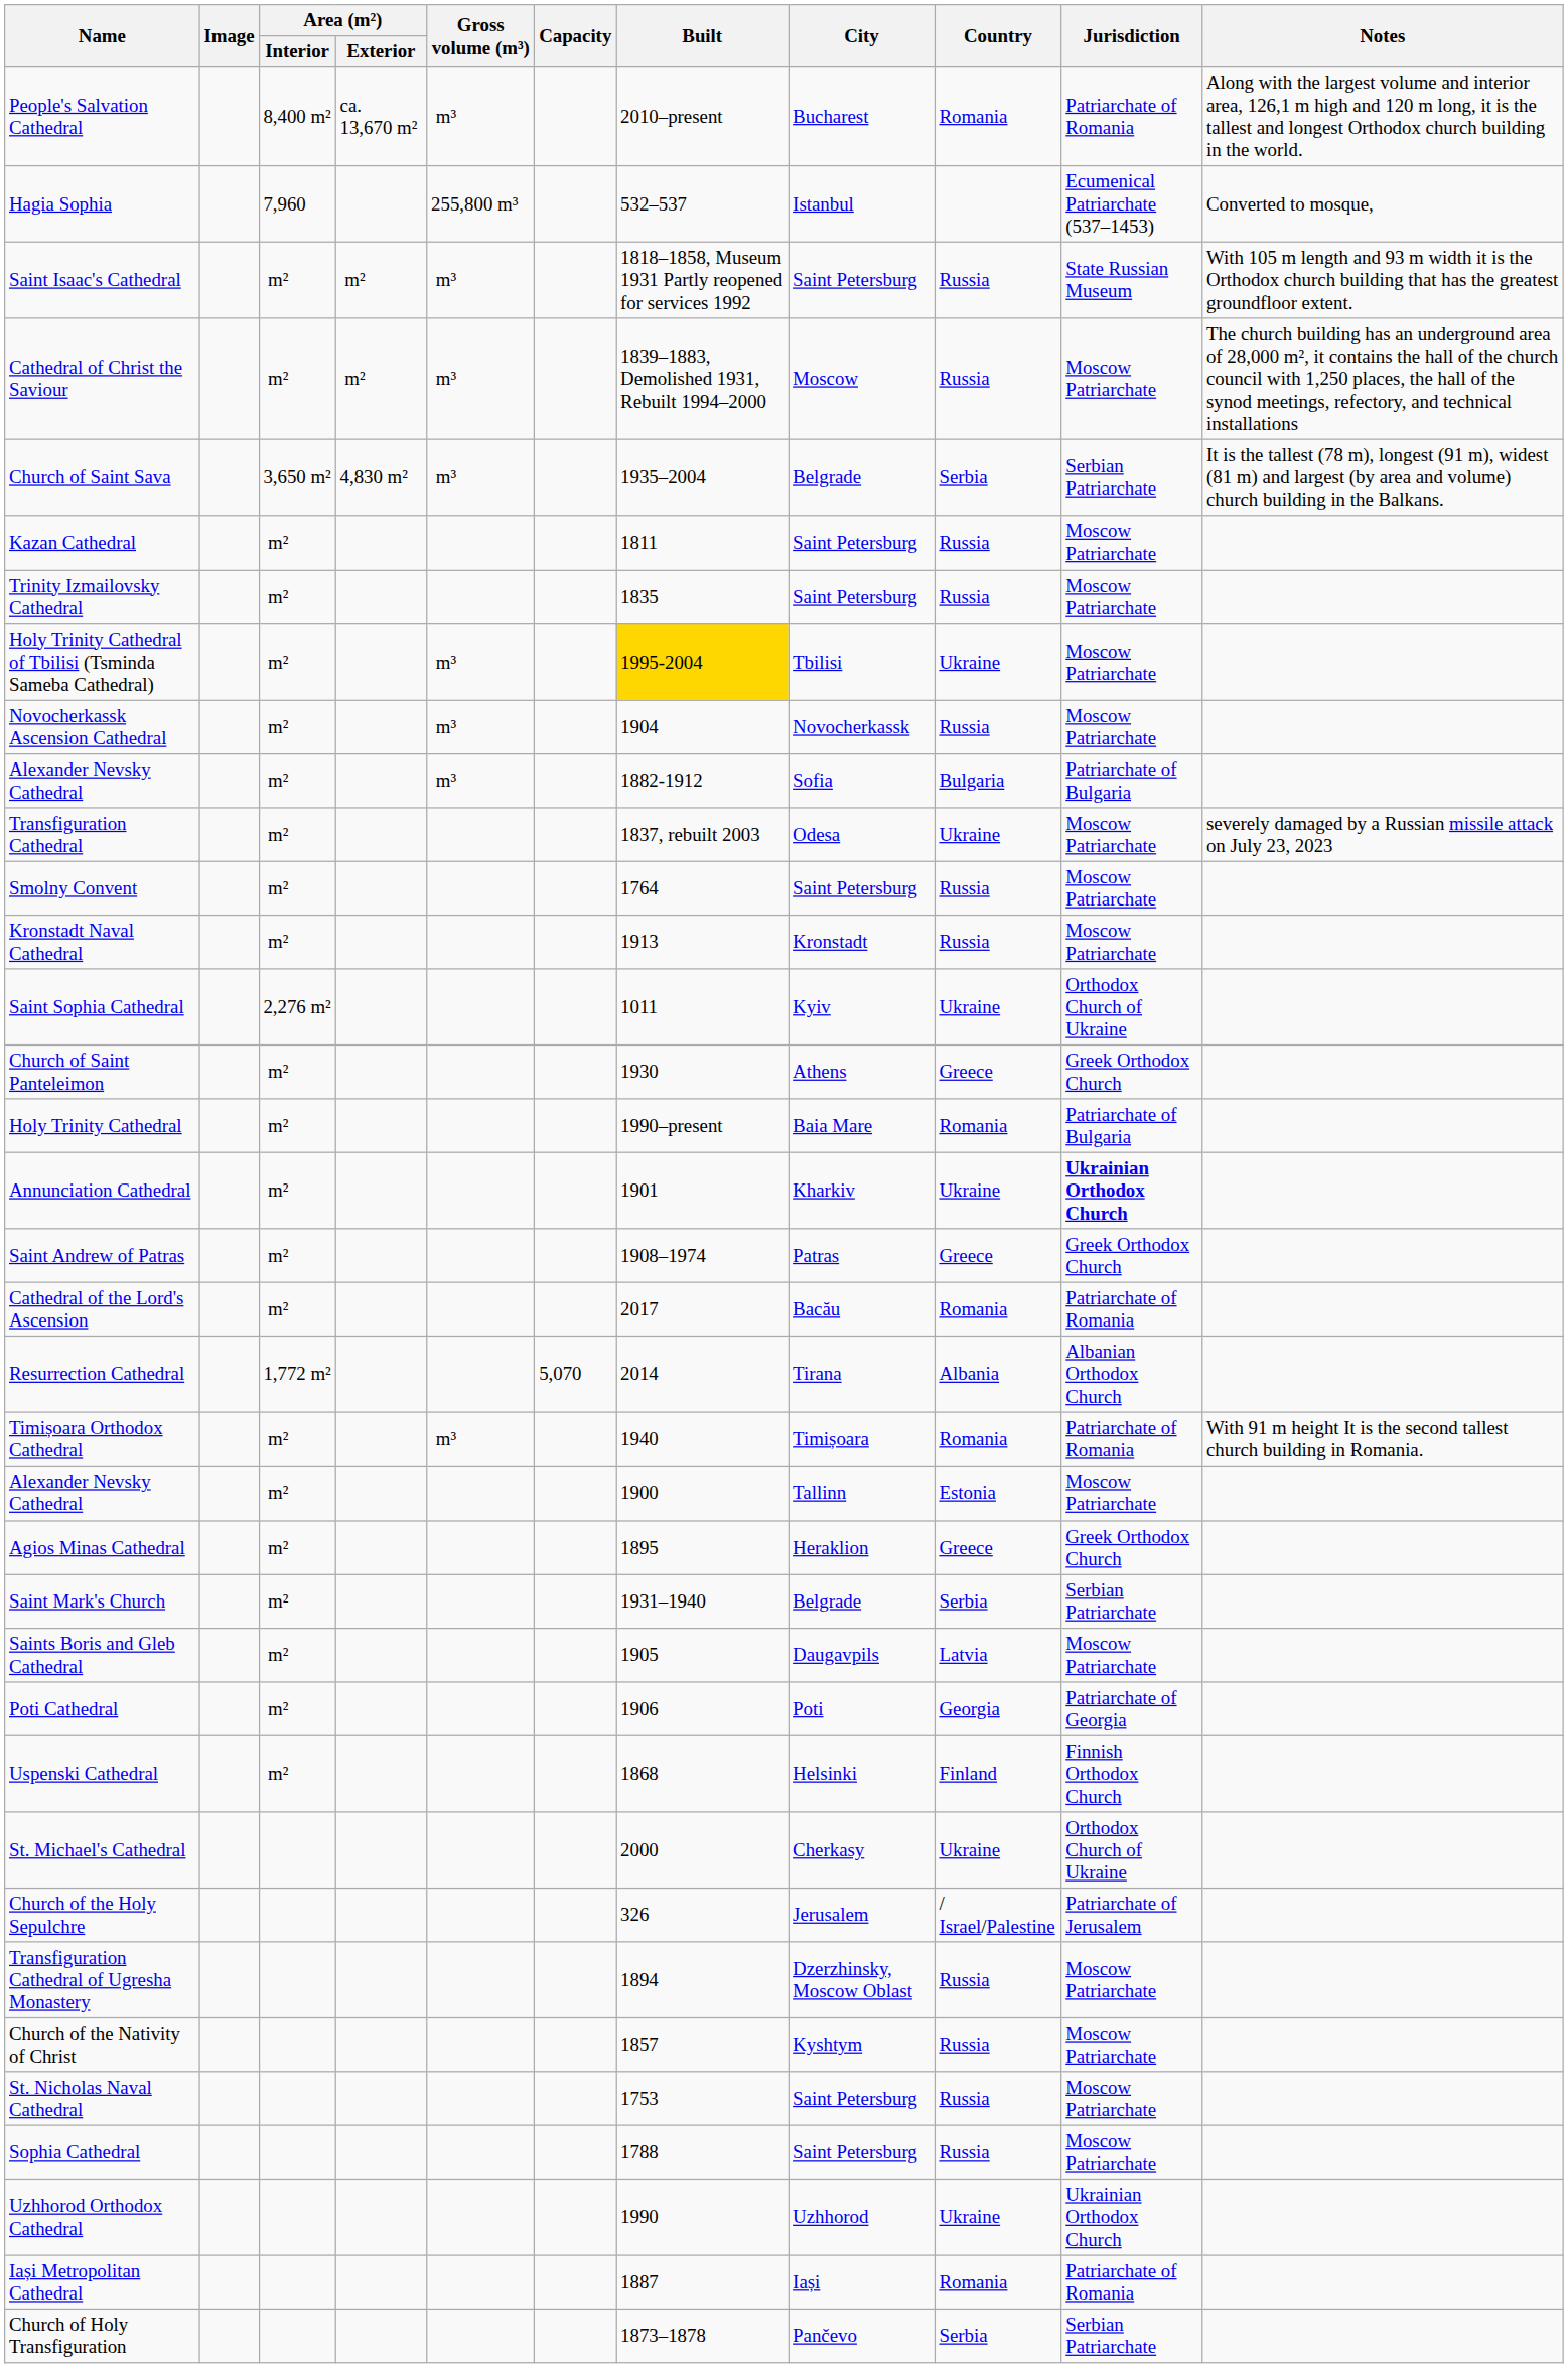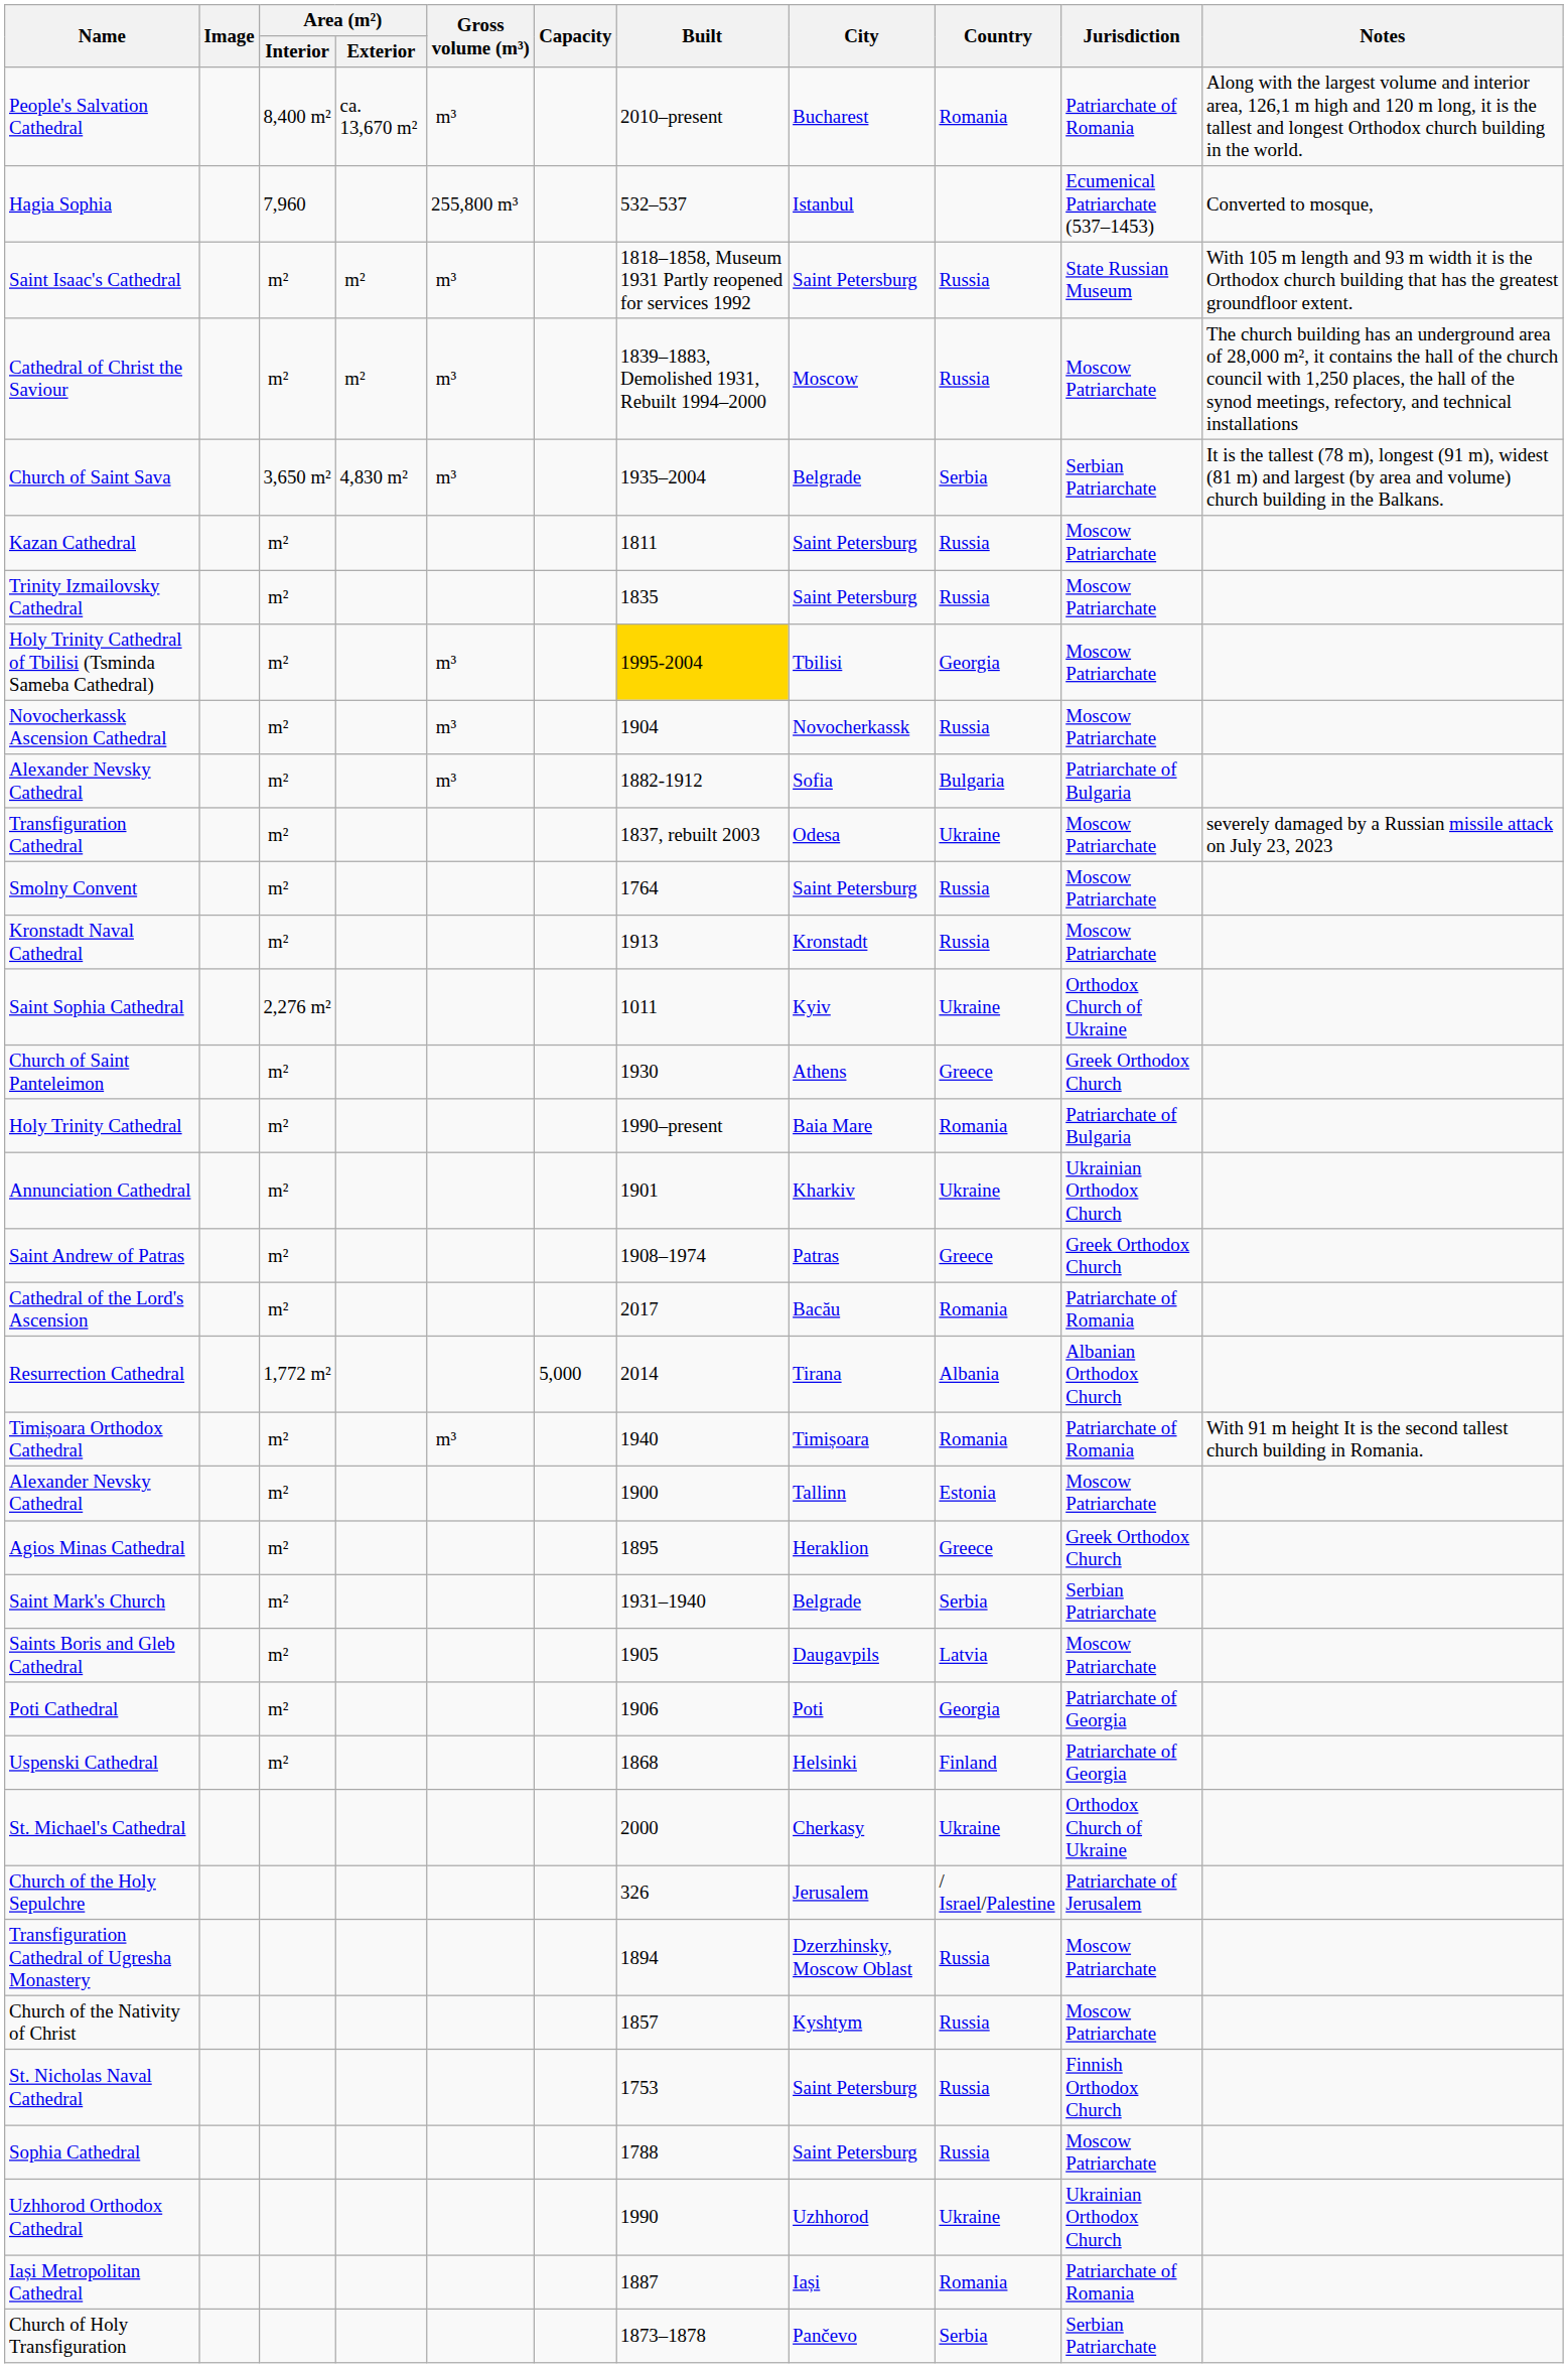Holy Trinity Cathedral of Tbilisi (Tsminda Sameba Cathedral) | Country: Ukraine -> Georgia
Annunciation Cathedral | Jurisdiction: bold -> normal
Resurrection Cathedral | Capacity: 5,070 -> 5,000
Uspenski Cathedral | Jurisdiction: Finnish Orthodox Church -> Patriarchate of Georgia
St. Nicholas Naval Cathedral | Jurisdiction: Moscow Patriarchate -> Finnish Orthodox Church
